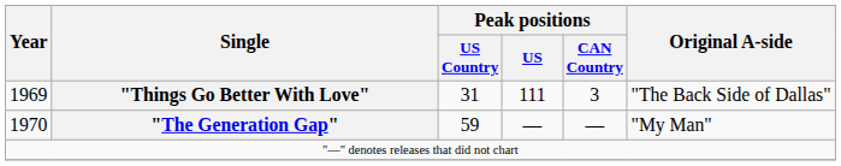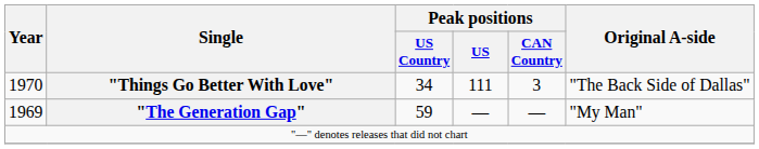"Things Go Better With Love" | Year: 1969 -> 1970
"Things Go Better With Love" | Peak positions / US Country: 31 -> 34
"The Generation Gap" | Year: 1970 -> 1969
